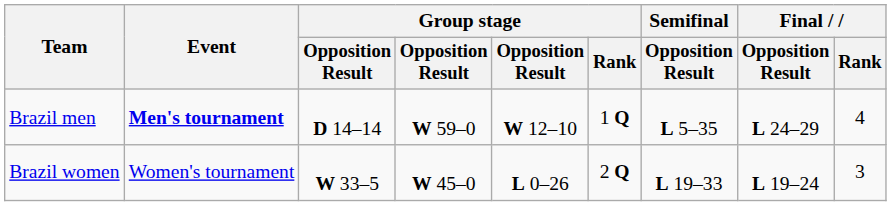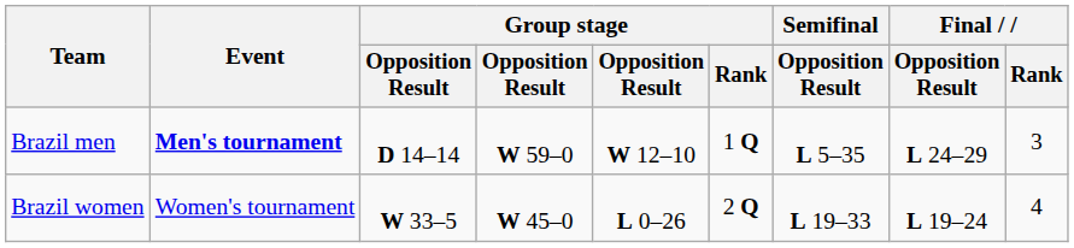Brazil men | Final / Rank: 4 -> 3
Brazil women | Final / Rank: 3 -> 4
